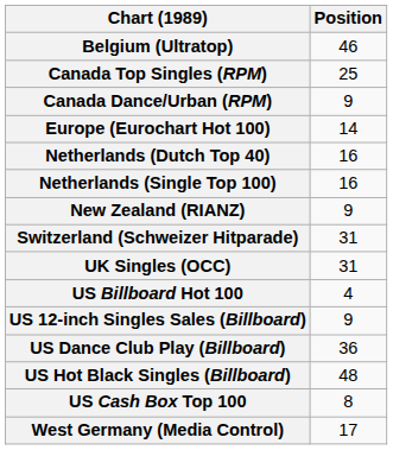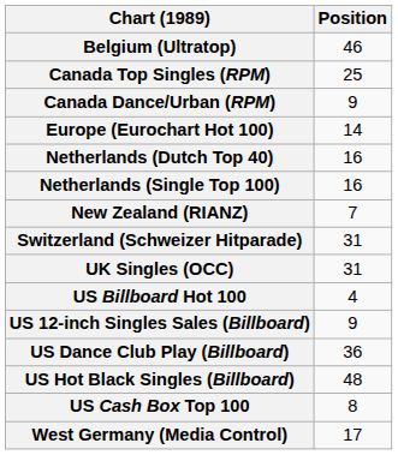New Zealand (RIANZ) | Position: 9 -> 7
